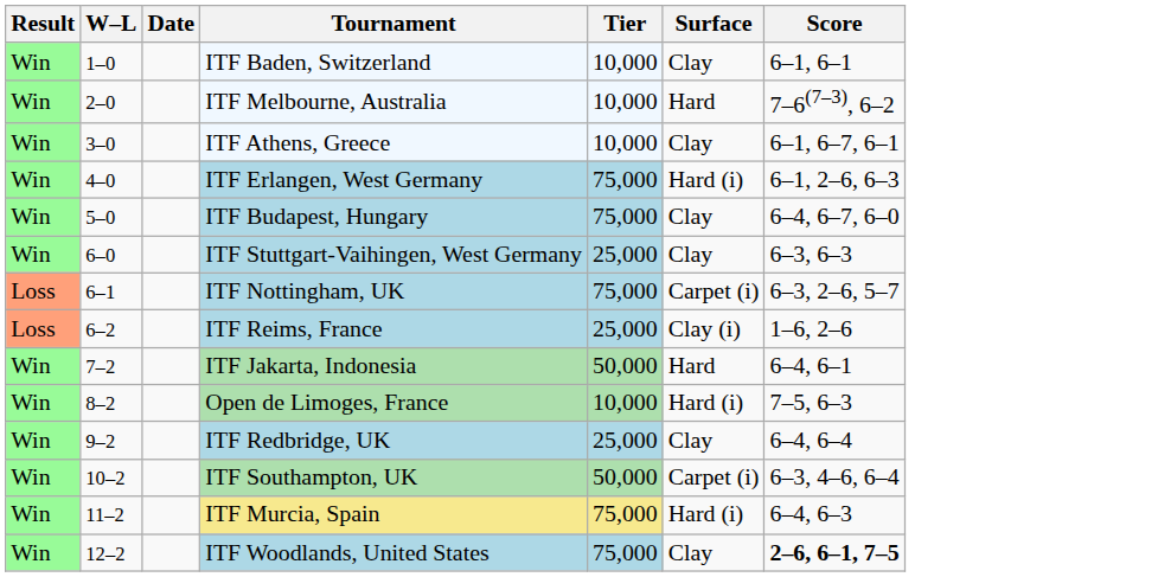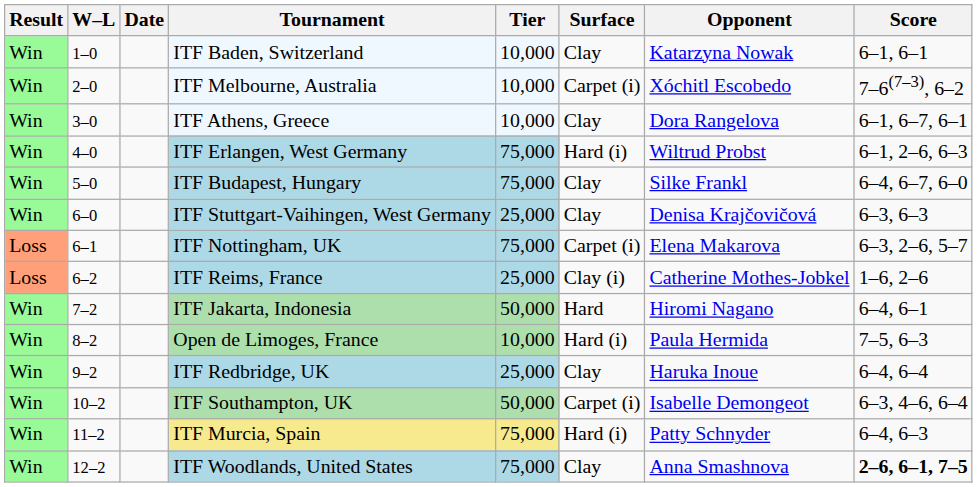+ column: Opponent | Katarzyna Nowak | Xóchitl Escobedo | Dora Rangelova | Wiltrud Probst | Silke Frankl | Denisa Krajčovičová | Elena Makarova | Catherine Mothes-Jobkel | Hiromi Nagano | Paula Hermida | Haruka Inoue | Isabelle Demongeot | Patty Schnyder | Anna Smashnova
ITF Melbourne, Australia | Surface: Hard -> Carpet (i)
